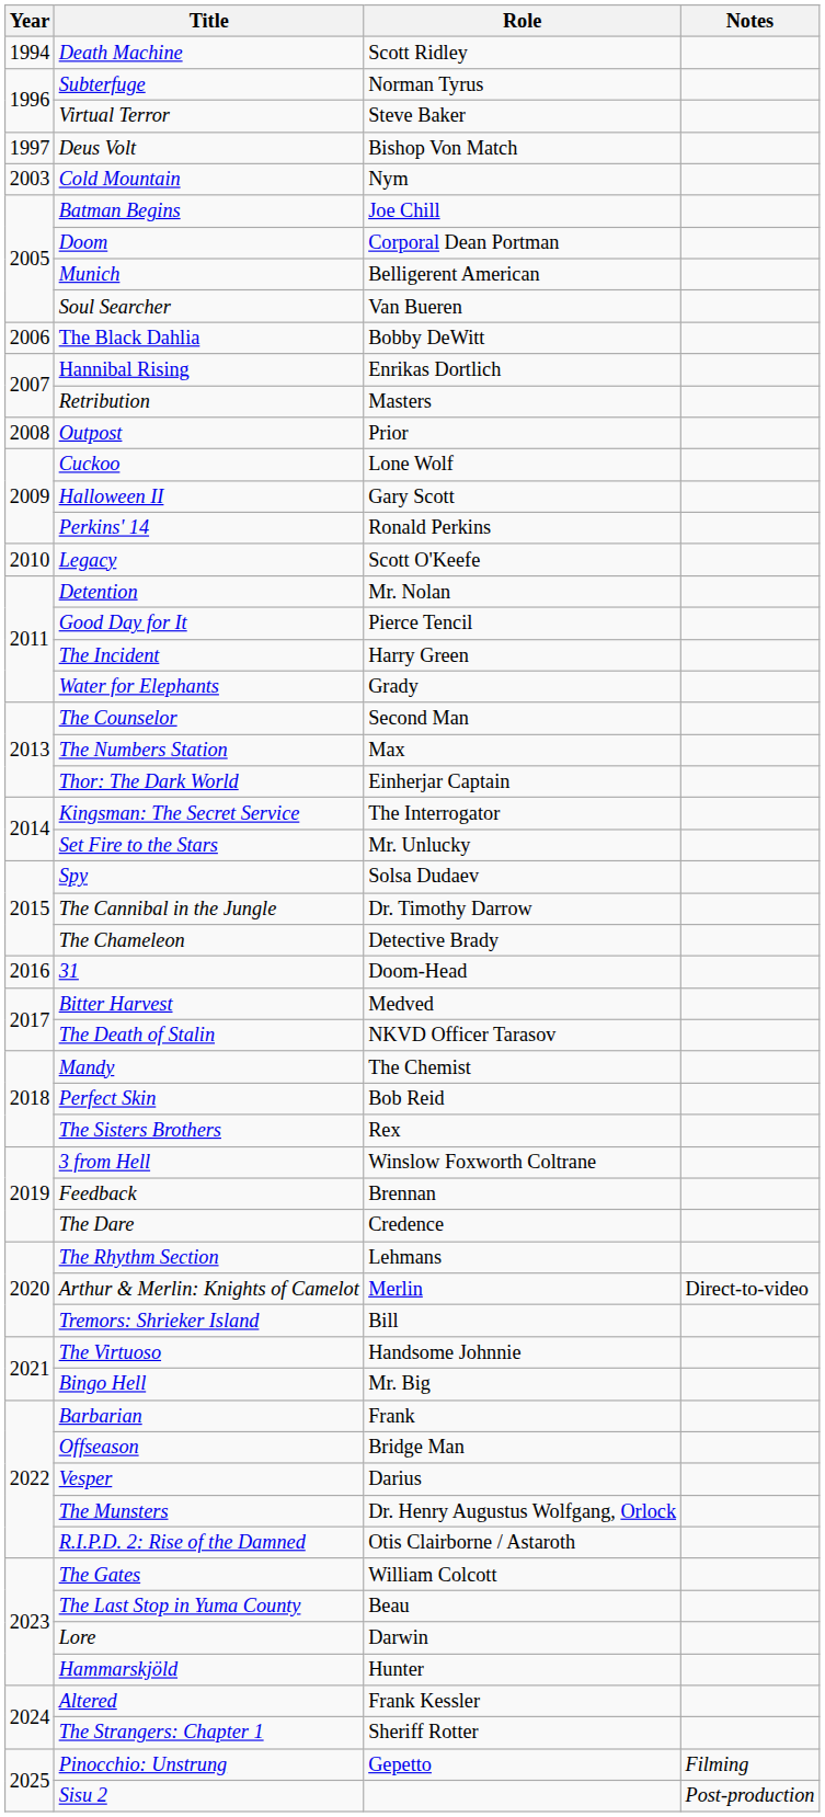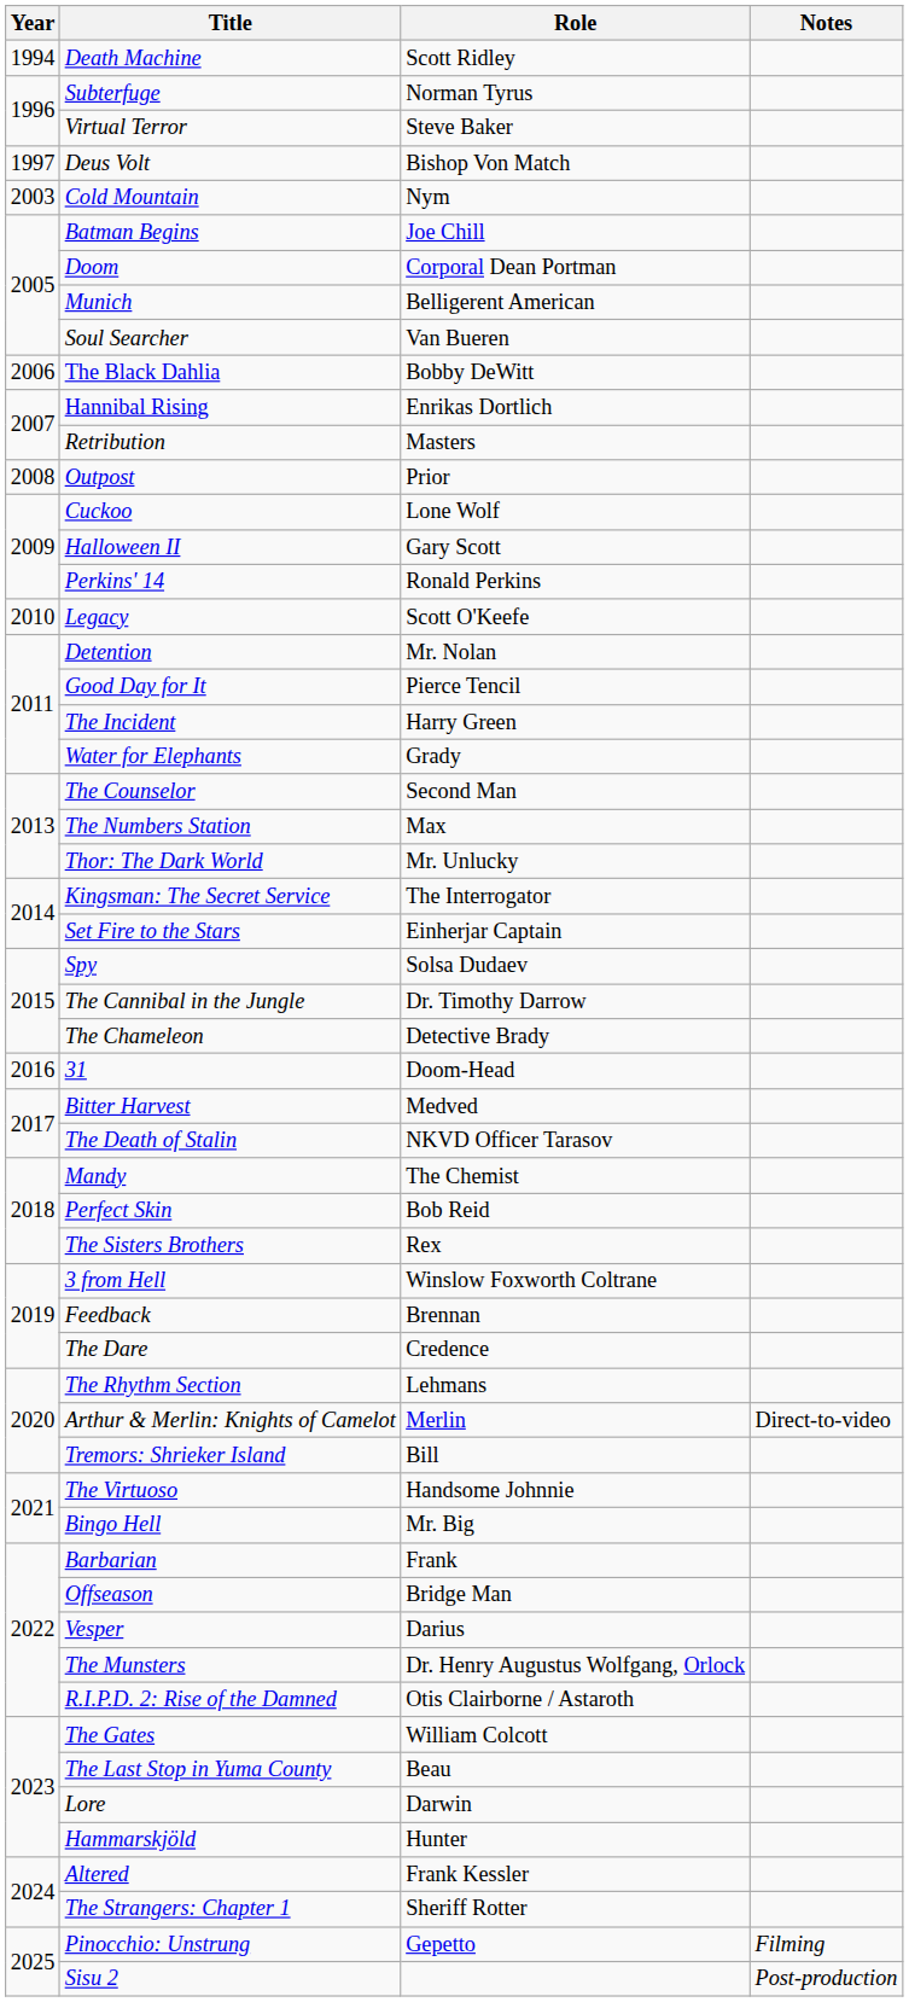Thor: The Dark World | Role: Einherjar Captain -> Mr. Unlucky
Set Fire to the Stars | Role: Mr. Unlucky -> Einherjar Captain
